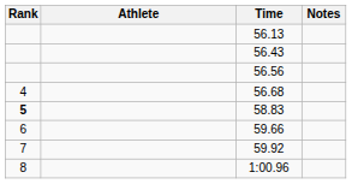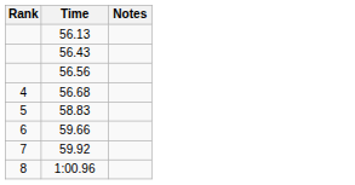- column: Athlete
58.83 | Rank: bold -> normal
